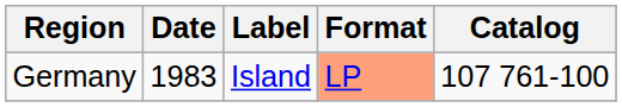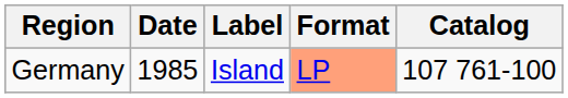Germany | Date: 1983 -> 1985
